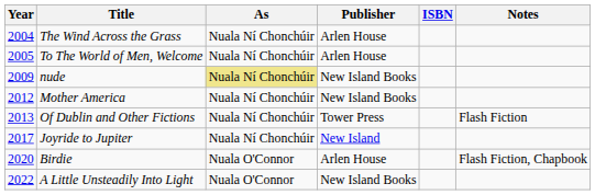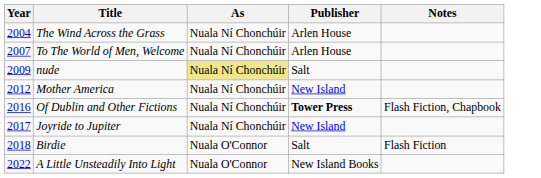- column: ISBN
To The World of Men, Welcome | Year: 2005 -> 2007
nude | Publisher: New Island Books -> Salt
Mother America | Publisher: New Island Books -> New Island
Of Dublin and Other Fictions | Year: 2013 -> 2016
Of Dublin and Other Fictions | Publisher: normal -> bold
Of Dublin and Other Fictions | Notes: Flash Fiction -> Flash Fiction, Chapbook
Birdie | Year: 2020 -> 2018
Birdie | Publisher: Arlen House -> Salt
Birdie | Notes: Flash Fiction, Chapbook -> Flash Fiction
